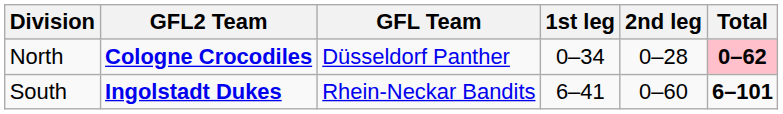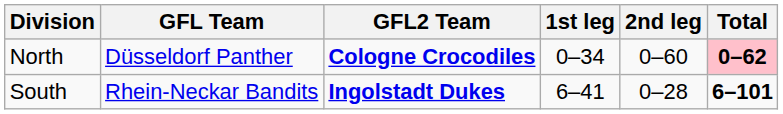columns swapped: GFL Team <-> GFL2 Team
North | 2nd leg: 0–28 -> 0–60
South | 2nd leg: 0–60 -> 0–28
